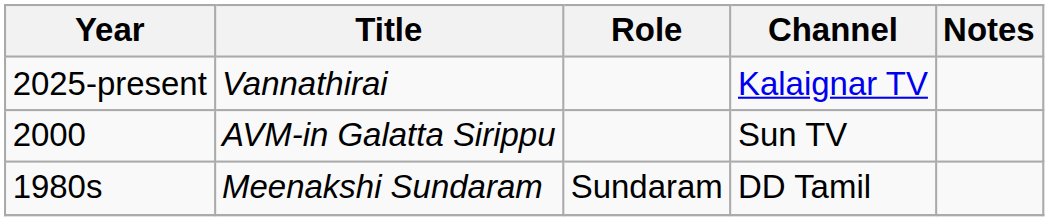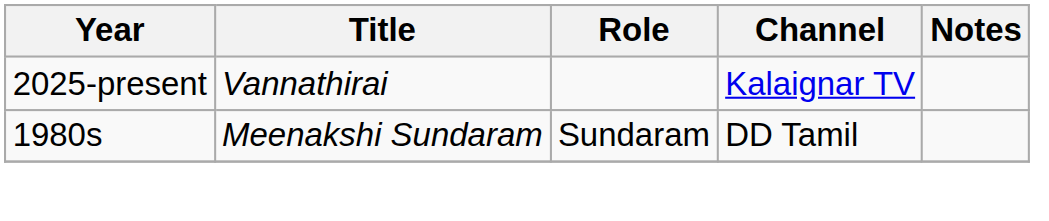- row: 2000 | AVM-in Galatta Sirippu | Sun TV
